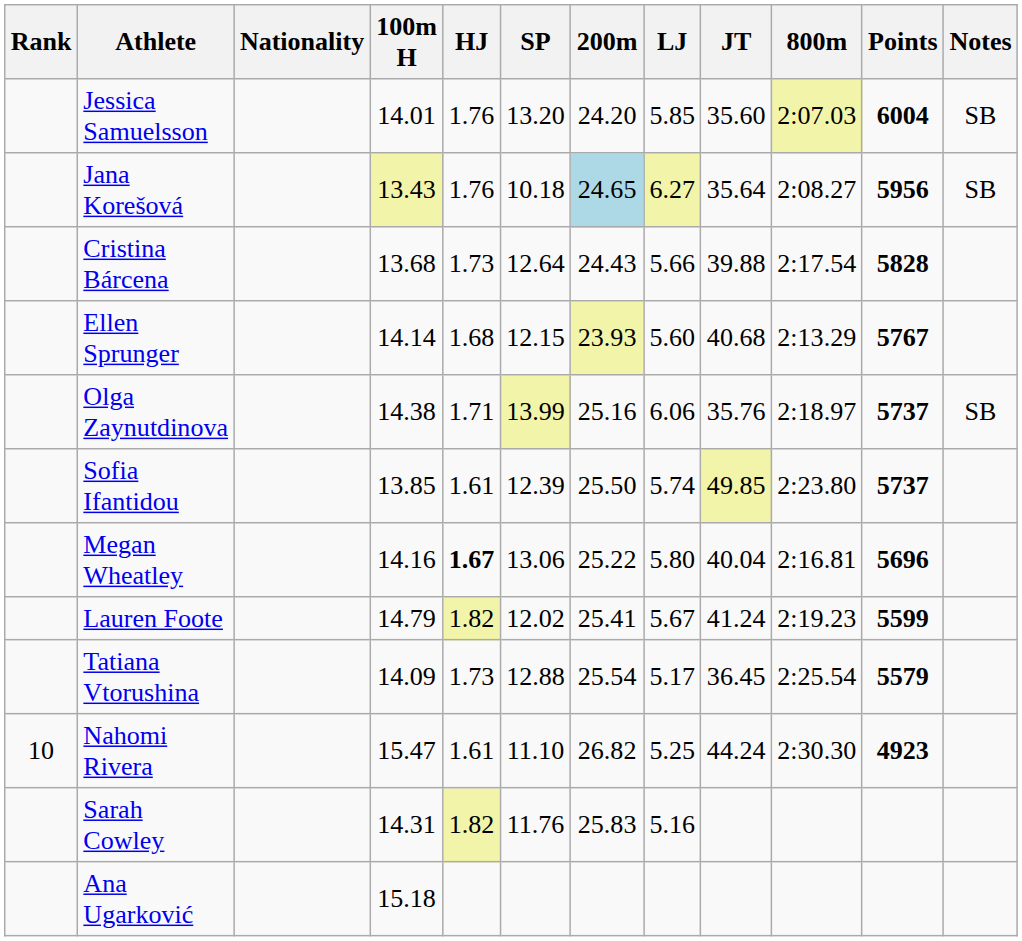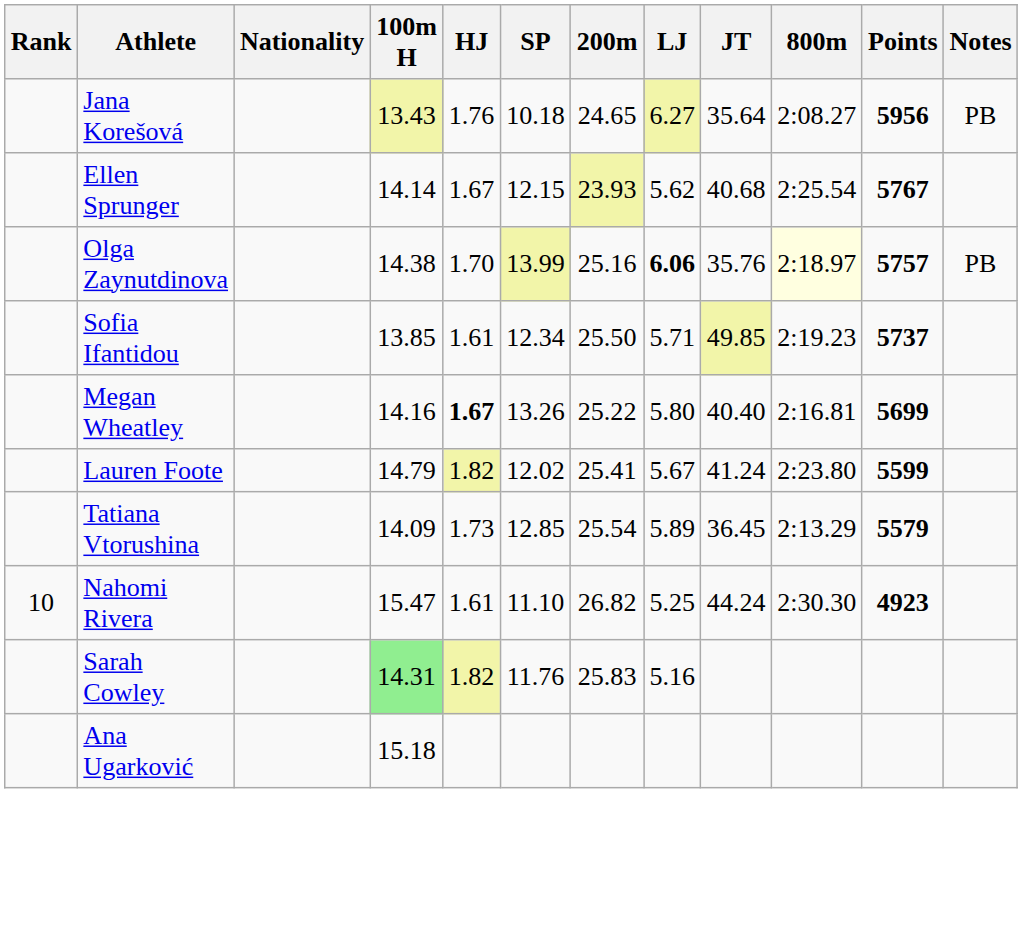- row: Jessica Samuelsson | 14.01 | 1.76 | 13.20 | 24.20 | 5.85 | 35.60 | 2:07.03 | 6004 | SB
Jana Korešová | 200m: lightblue background -> no background
Jana Korešová | Notes: SB -> PB
- row: Cristina Bárcena | 13.68 | 1.73 | 12.64 | 24.43 | 5.66 | 39.88 | 2:17.54 | 5828
Ellen Sprunger | HJ: 1.68 -> 1.67
Ellen Sprunger | LJ: 5.60 -> 5.62
Ellen Sprunger | 800m: 2:13.29 -> 2:25.54
Olga Zaynutdinova | HJ: 1.71 -> 1.70
Olga Zaynutdinova | LJ: normal -> bold
Olga Zaynutdinova | 800m: no background -> lightyellow background
Olga Zaynutdinova | Points: 5737 -> 5757
Olga Zaynutdinova | Notes: SB -> PB
Sofia Ifantidou | SP: 12.39 -> 12.34
Sofia Ifantidou | LJ: 5.74 -> 5.71
Sofia Ifantidou | 800m: 2:23.80 -> 2:19.23
Megan Wheatley | SP: 13.06 -> 13.26
Megan Wheatley | JT: 40.04 -> 40.40
Megan Wheatley | Points: 5696 -> 5699
Lauren Foote | 800m: 2:19.23 -> 2:23.80
Tatiana Vtorushina | SP: 12.88 -> 12.85
Tatiana Vtorushina | LJ: 5.17 -> 5.89
Tatiana Vtorushina | 800m: 2:25.54 -> 2:13.29
Sarah Cowley | 100m H: no background -> lightgreen background
